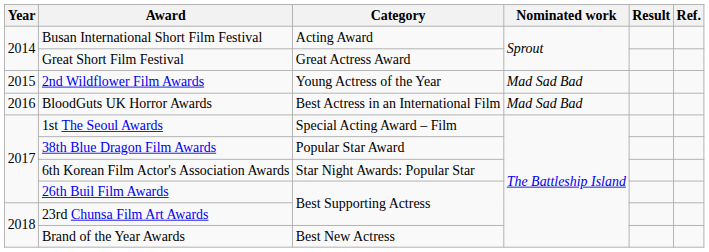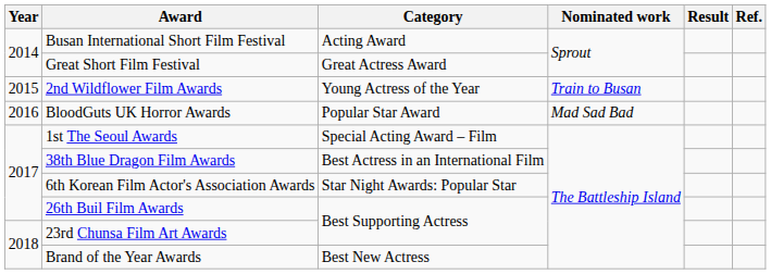2nd Wildflower Film Awards | Nominated work: Mad Sad Bad -> Train to Busan
BloodGuts UK Horror Awards | Category: Best Actress in an International Film -> Popular Star Award
38th Blue Dragon Film Awards | Category: Popular Star Award -> Best Actress in an International Film
